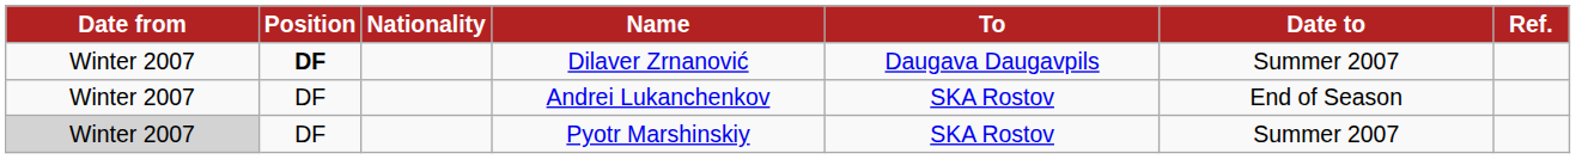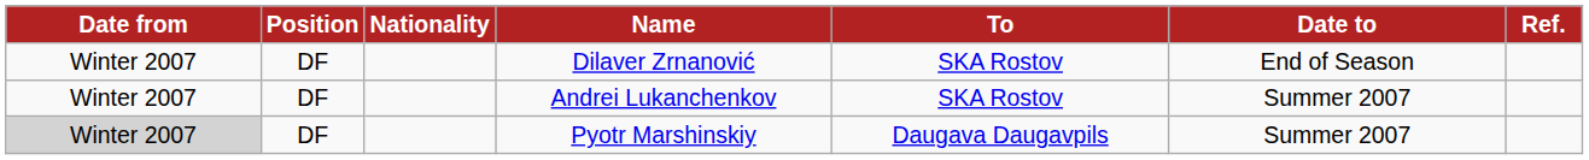Dilaver Zrnanović | Position: bold -> normal
Dilaver Zrnanović | To: Daugava Daugavpils -> SKA Rostov
Dilaver Zrnanović | Date to: Summer 2007 -> End of Season
Andrei Lukanchenkov | Date to: End of Season -> Summer 2007
Pyotr Marshinskiy | To: SKA Rostov -> Daugava Daugavpils
